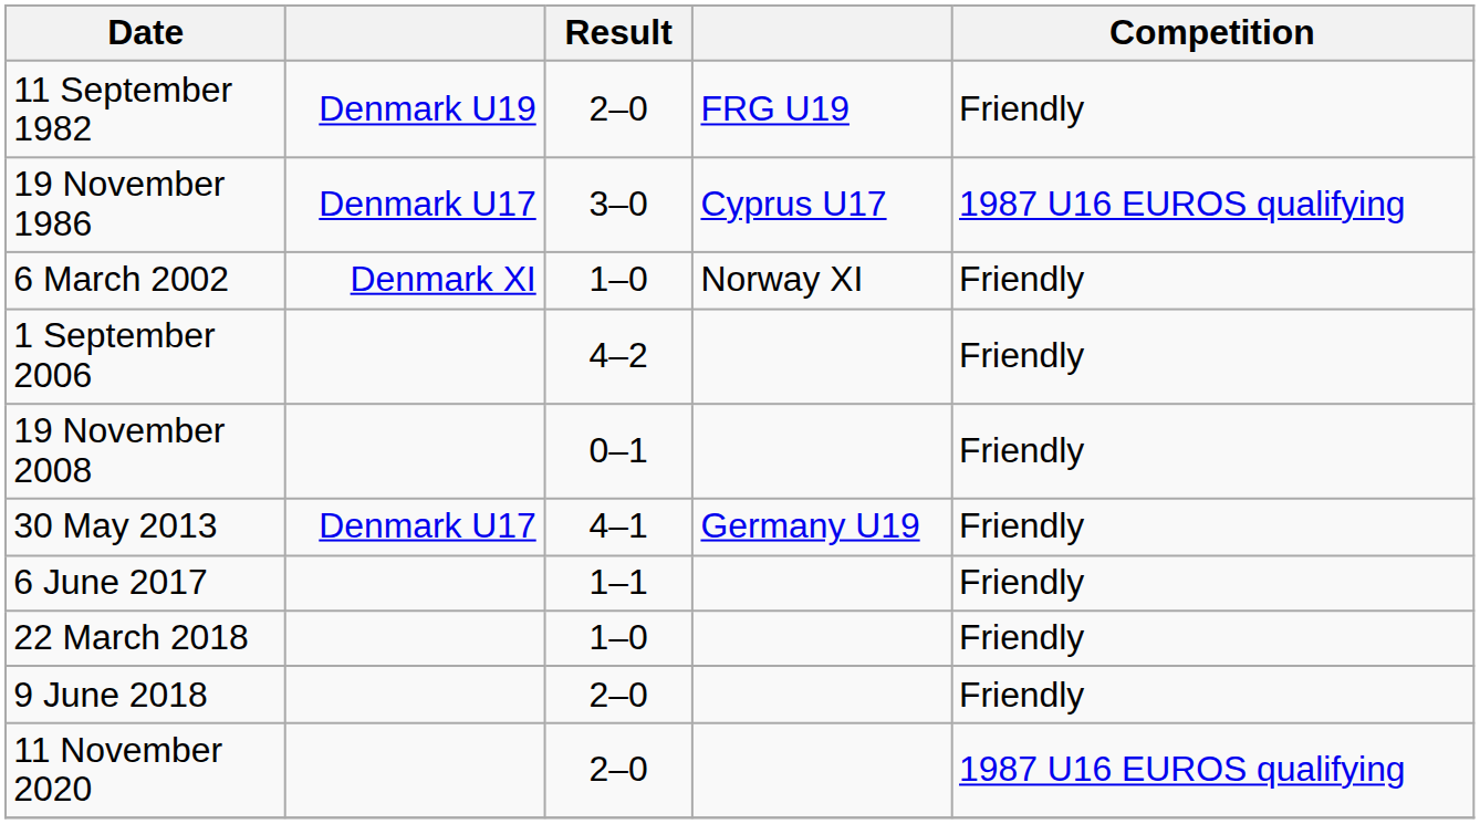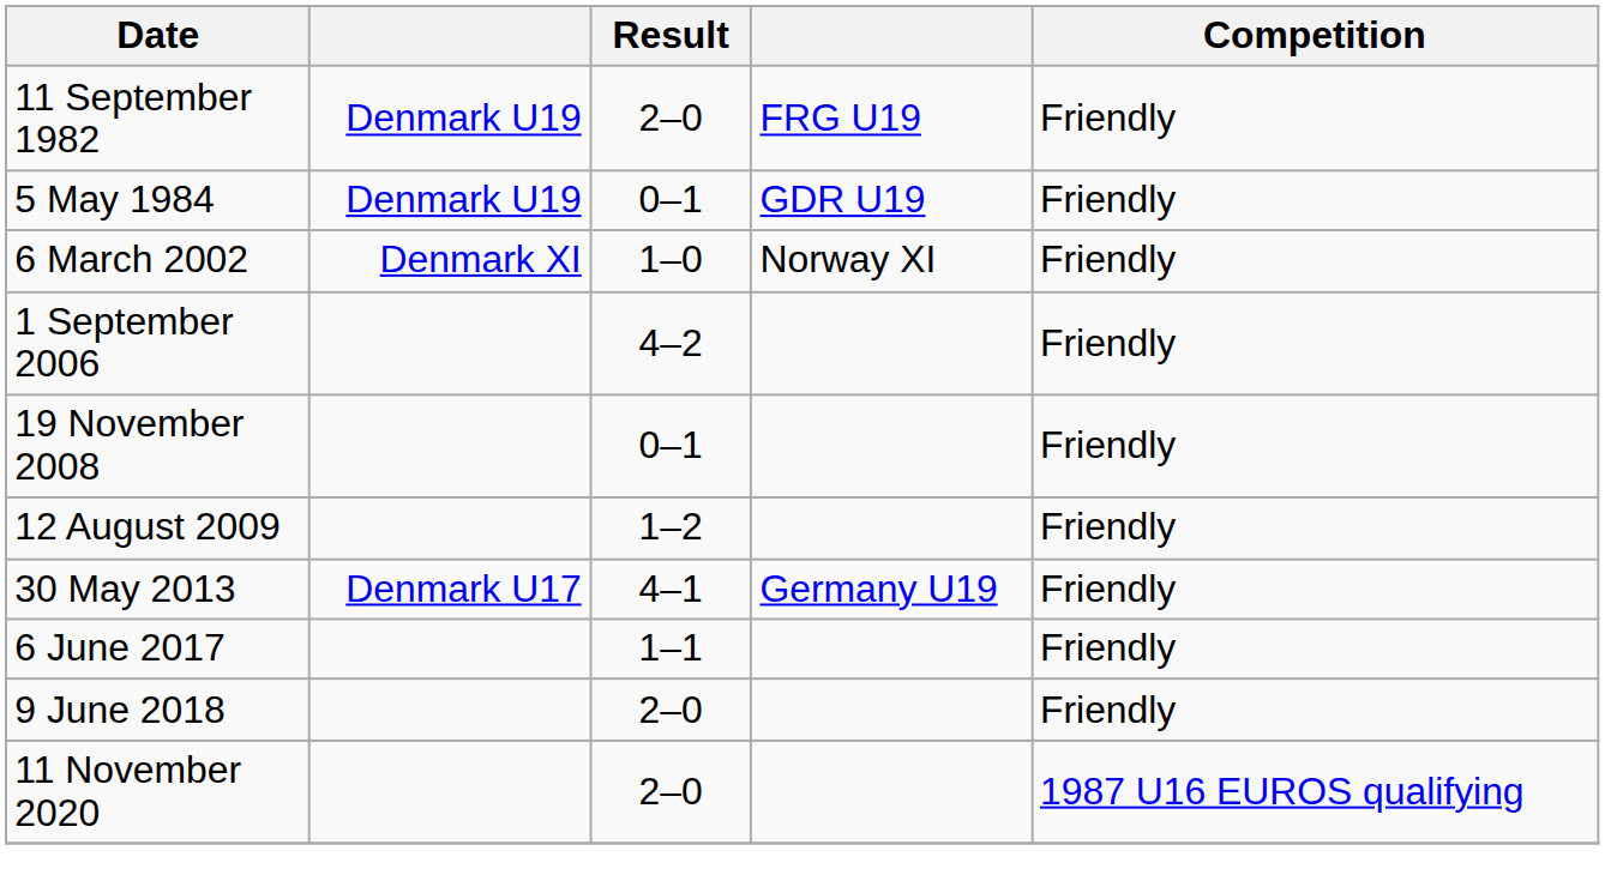+ row: 5 May 1984 | Denmark U19 | 0–1 | GDR U19 | Friendly
- row: 19 November 1986 | Denmark U17 | 3–0 | Cyprus U17 | 1987 U16 EUROS qualifying
+ row: 12 August 2009 | 1–2 | Friendly
- row: 22 March 2018 | 1–0 | Friendly
